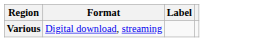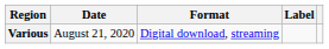+ column: Date | August 21, 2020
